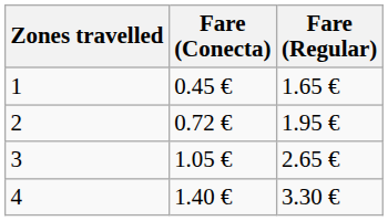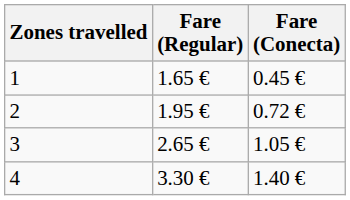columns swapped: Fare (Conecta) <-> Fare (Regular)
